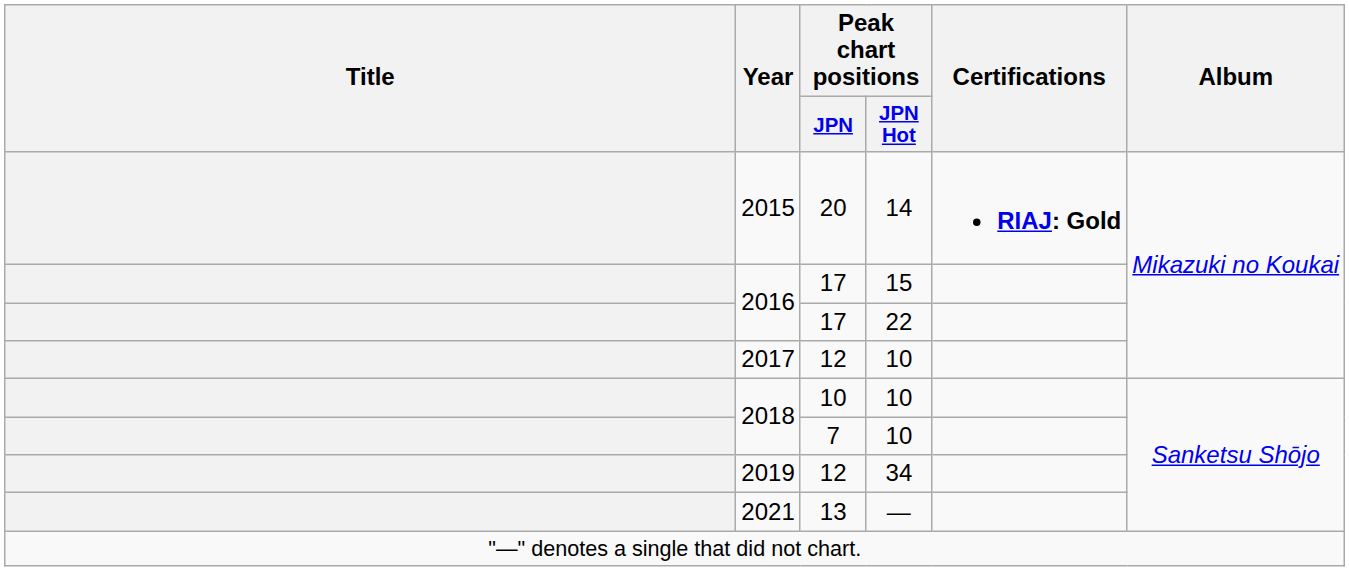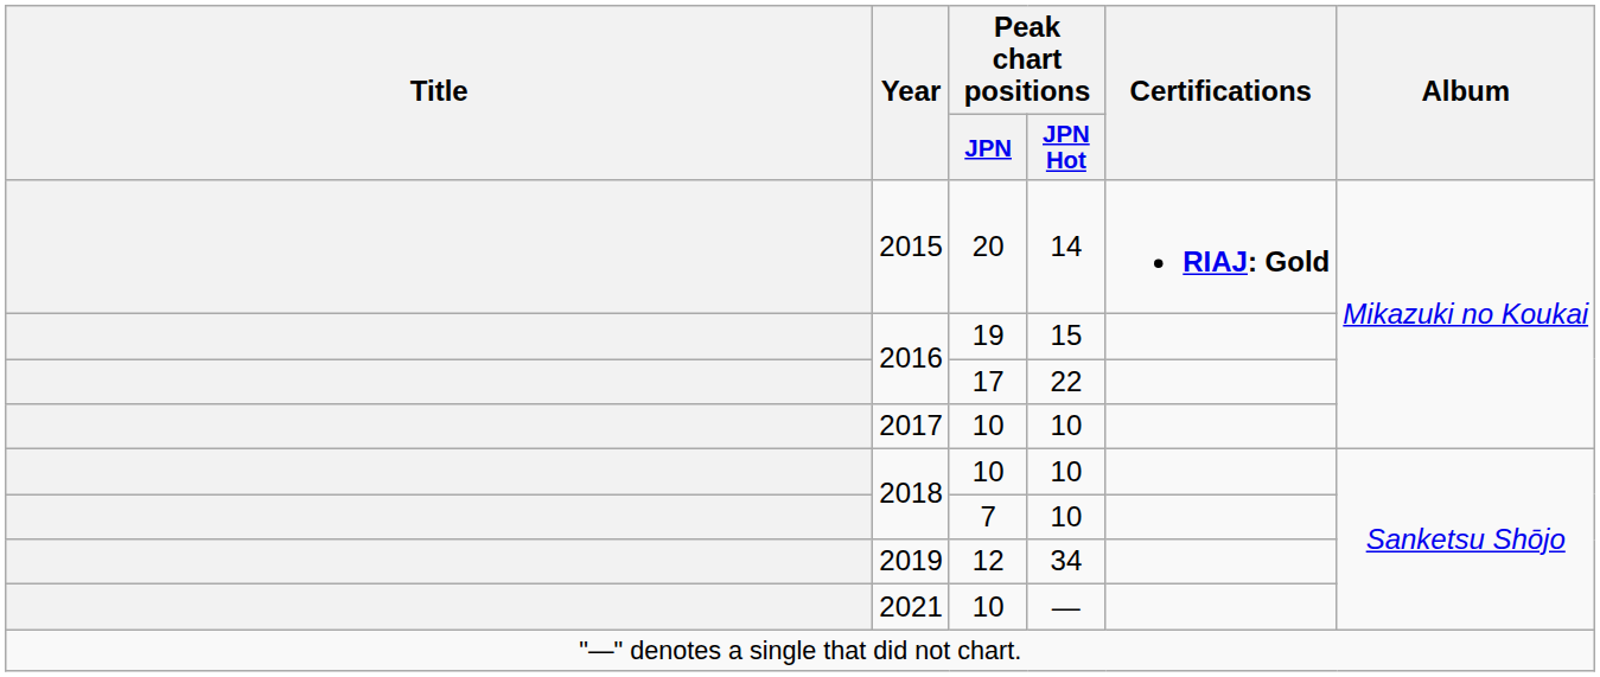2016 / 15 | Peak chart positions / JPN: 17 -> 19
2017 | Peak chart positions / JPN: 12 -> 10
2021 | Peak chart positions / JPN: 13 -> 10
